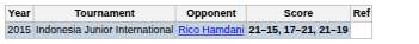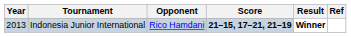+ column: Result | Winner
Indonesia Junior International | Year: 2015 -> 2013
